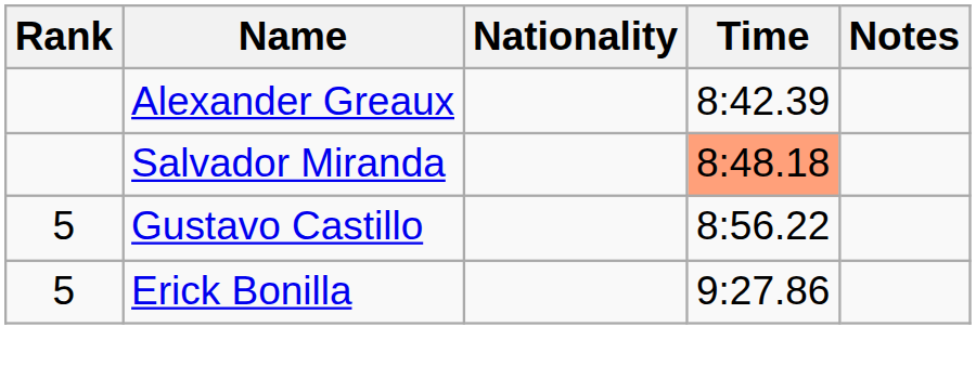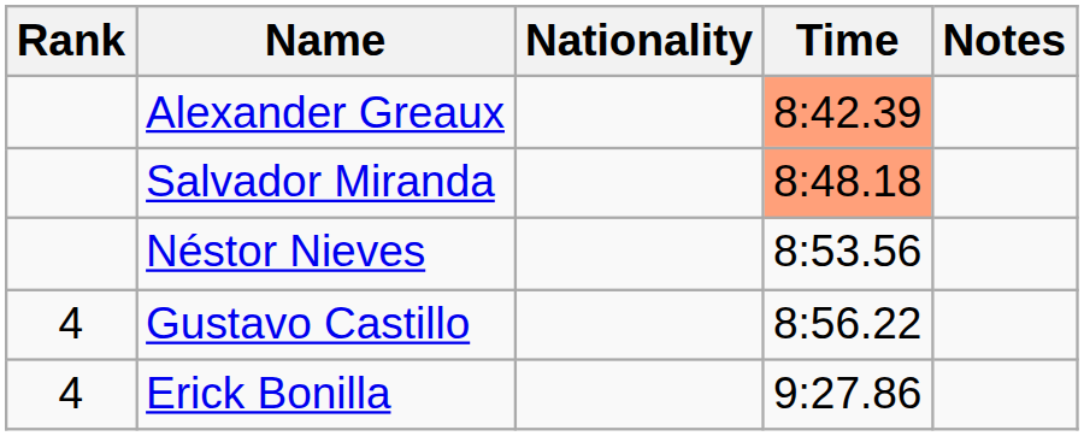Alexander Greaux | Time: no background -> lightsalmon background
+ row: Néstor Nieves | 8:53.56
Gustavo Castillo | Rank: 5 -> 4
Erick Bonilla | Rank: 5 -> 4
